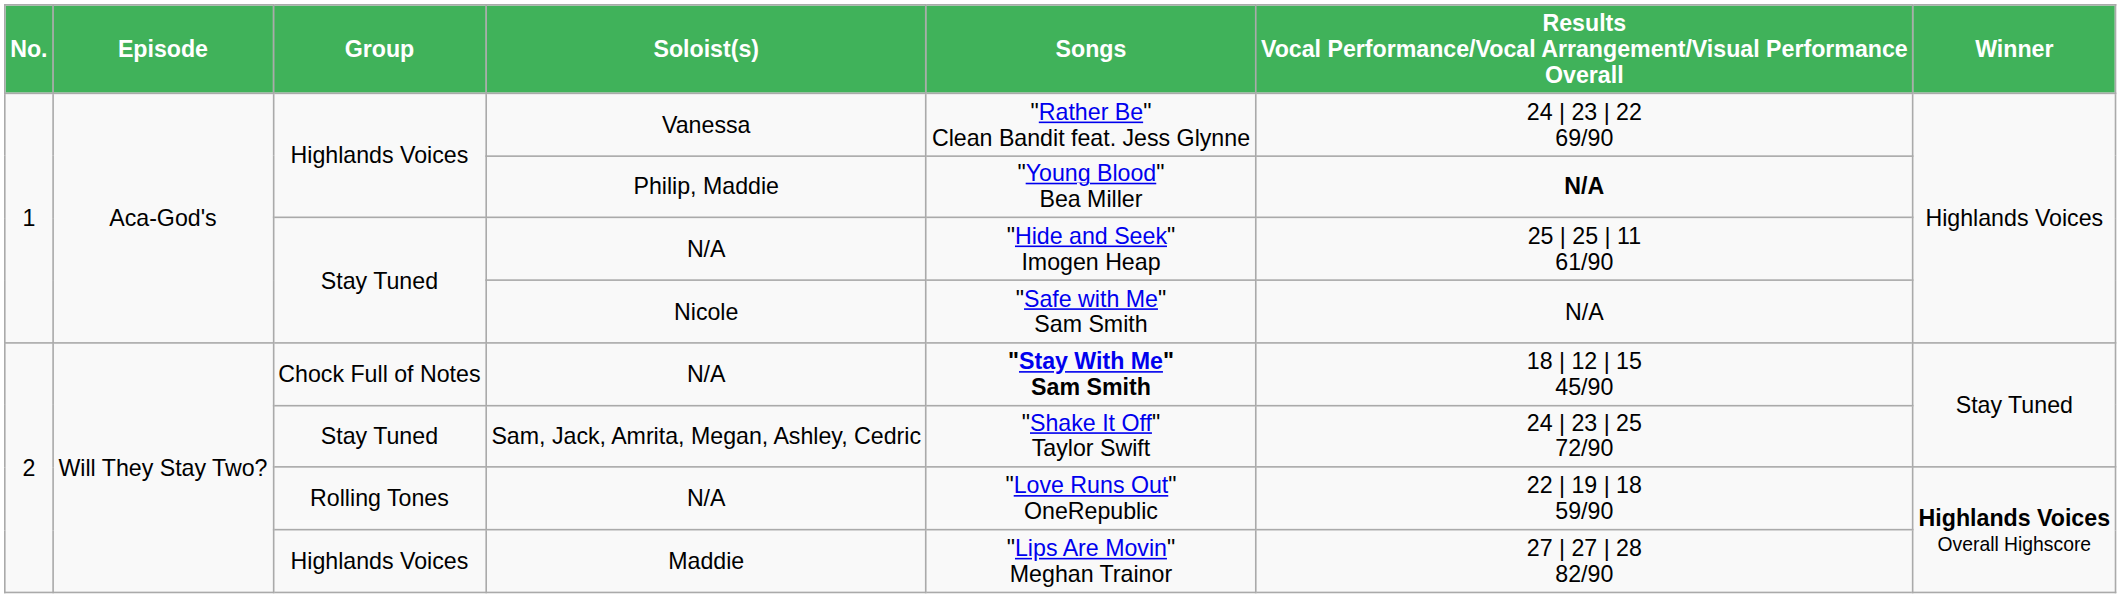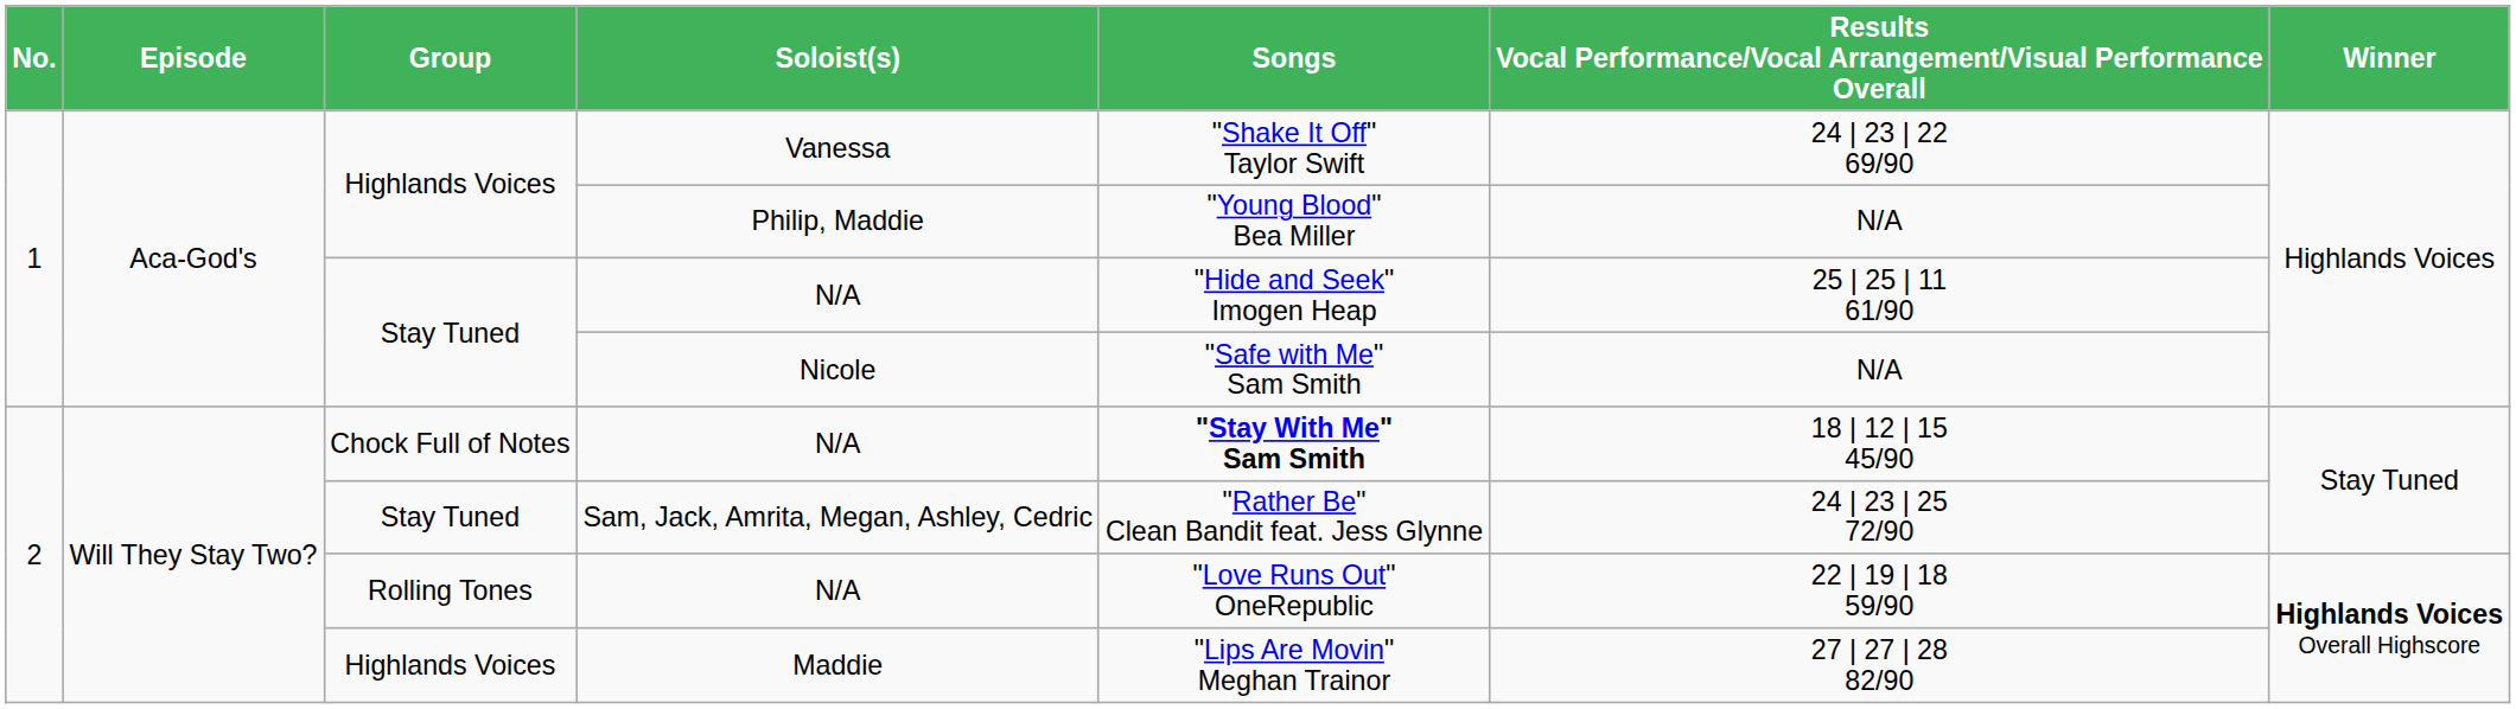Vanessa | Songs: "Rather Be" Clean Bandit feat. Jess Glynne -> "Shake It Off" Taylor Swift
Philip, Maddie | column 6: bold -> normal
Sam, Jack, Amrita, Megan, Ashley, Cedric | Songs: "Shake It Off" Taylor Swift -> "Rather Be" Clean Bandit feat. Jess Glynne
